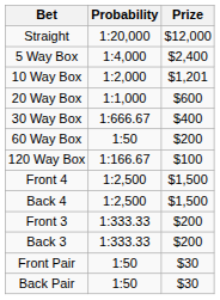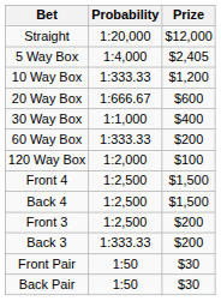5 Way Box | Prize: $2,400 -> $2,405
10 Way Box | Probability: 1:2,000 -> 1:333.33
10 Way Box | Prize: $1,201 -> $1,200
20 Way Box | Probability: 1:1,000 -> 1:666.67
30 Way Box | Probability: 1:666.67 -> 1:1,000
60 Way Box | Probability: 1:50 -> 1:333.33
120 Way Box | Probability: 1:166.67 -> 1:2,000
Front 3 | Probability: 1:333.33 -> 1:2,500
